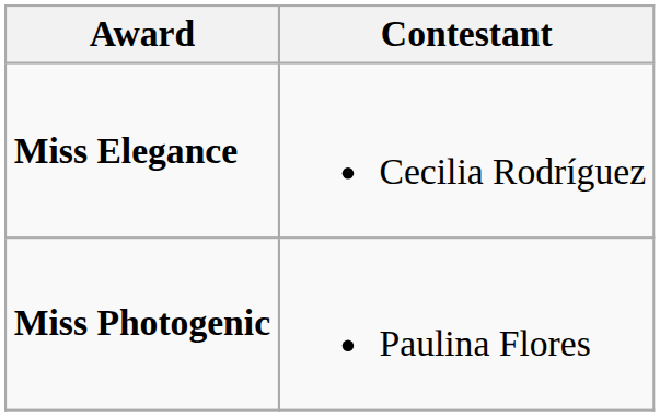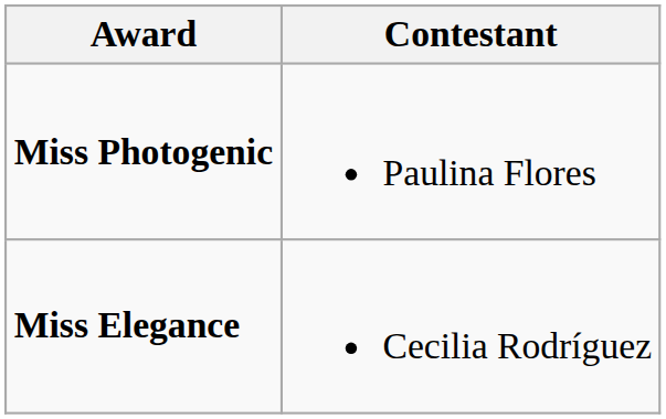rows swapped: Miss Photogenic <-> Miss Elegance
